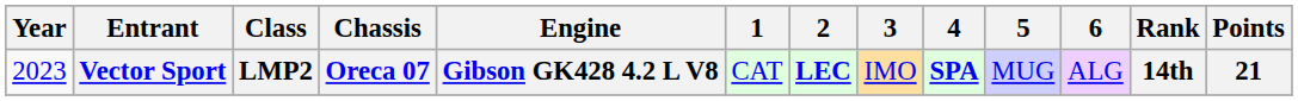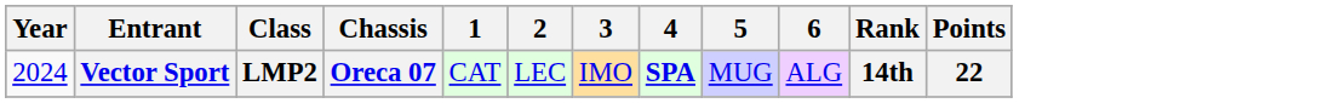- column: Engine | Gibson GK428 4.2 L V8
Vector Sport | Year: 2023 -> 2024
Vector Sport | 2: bold -> normal
Vector Sport | Points: 21 -> 22
